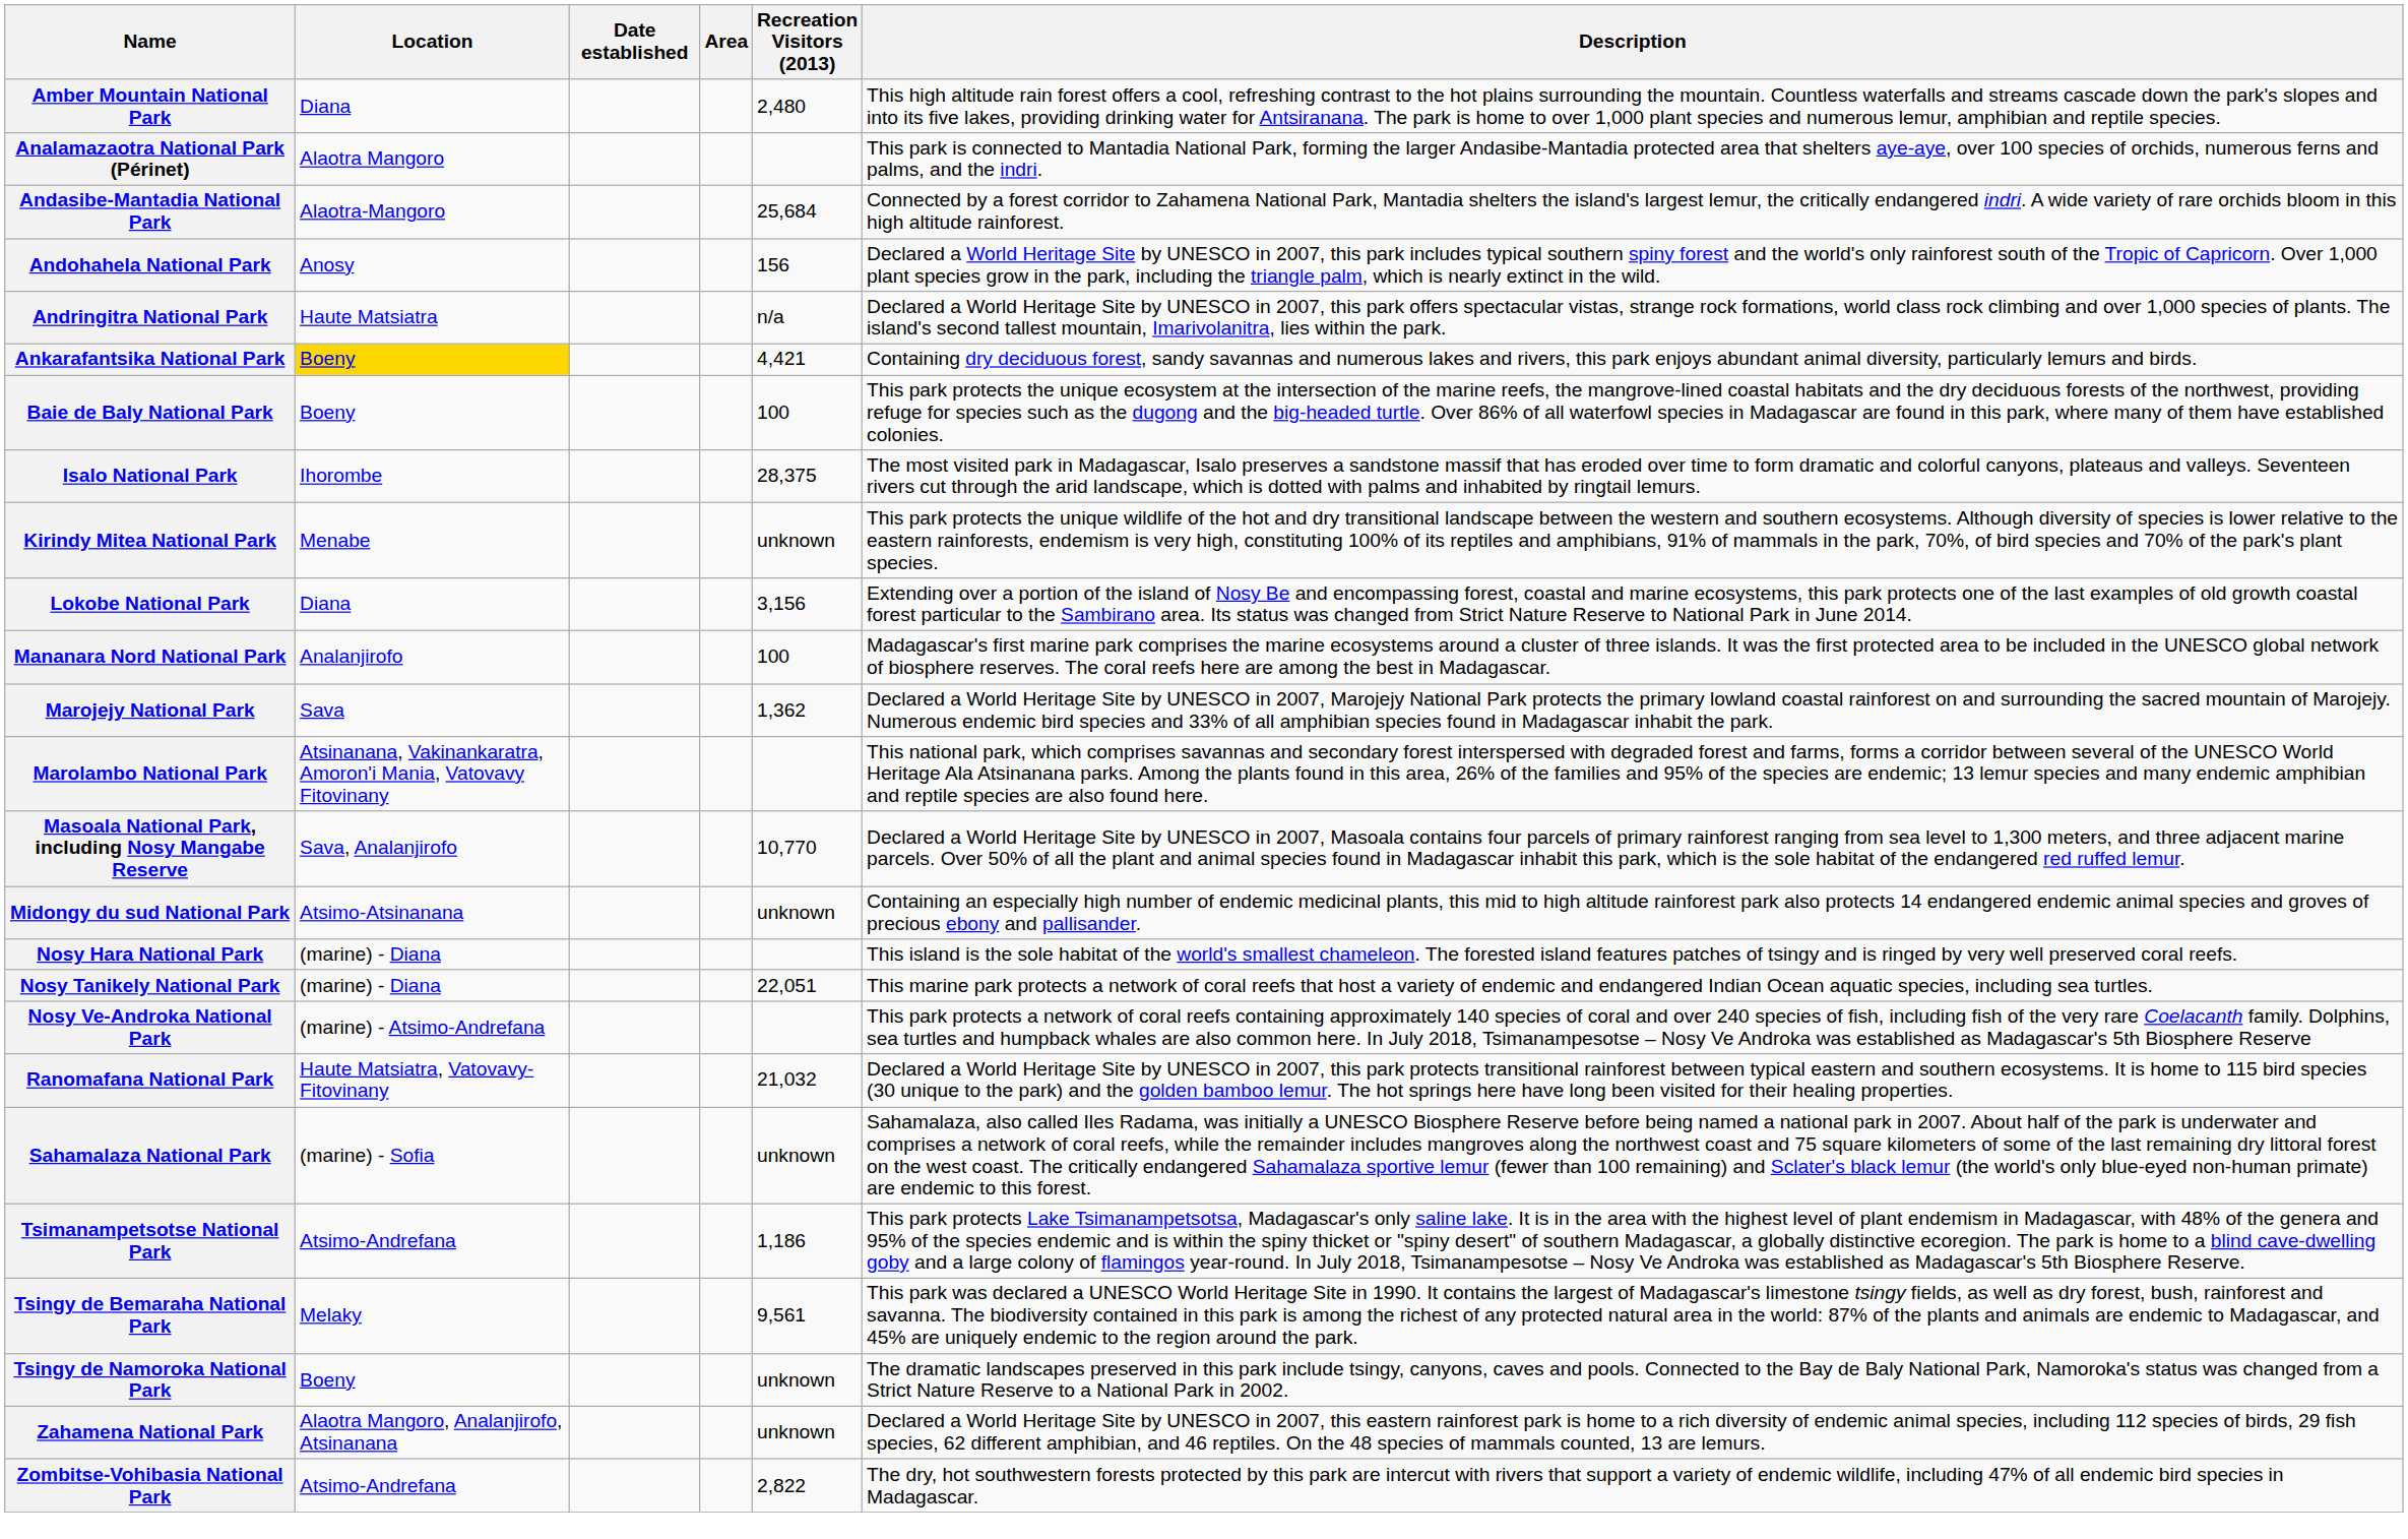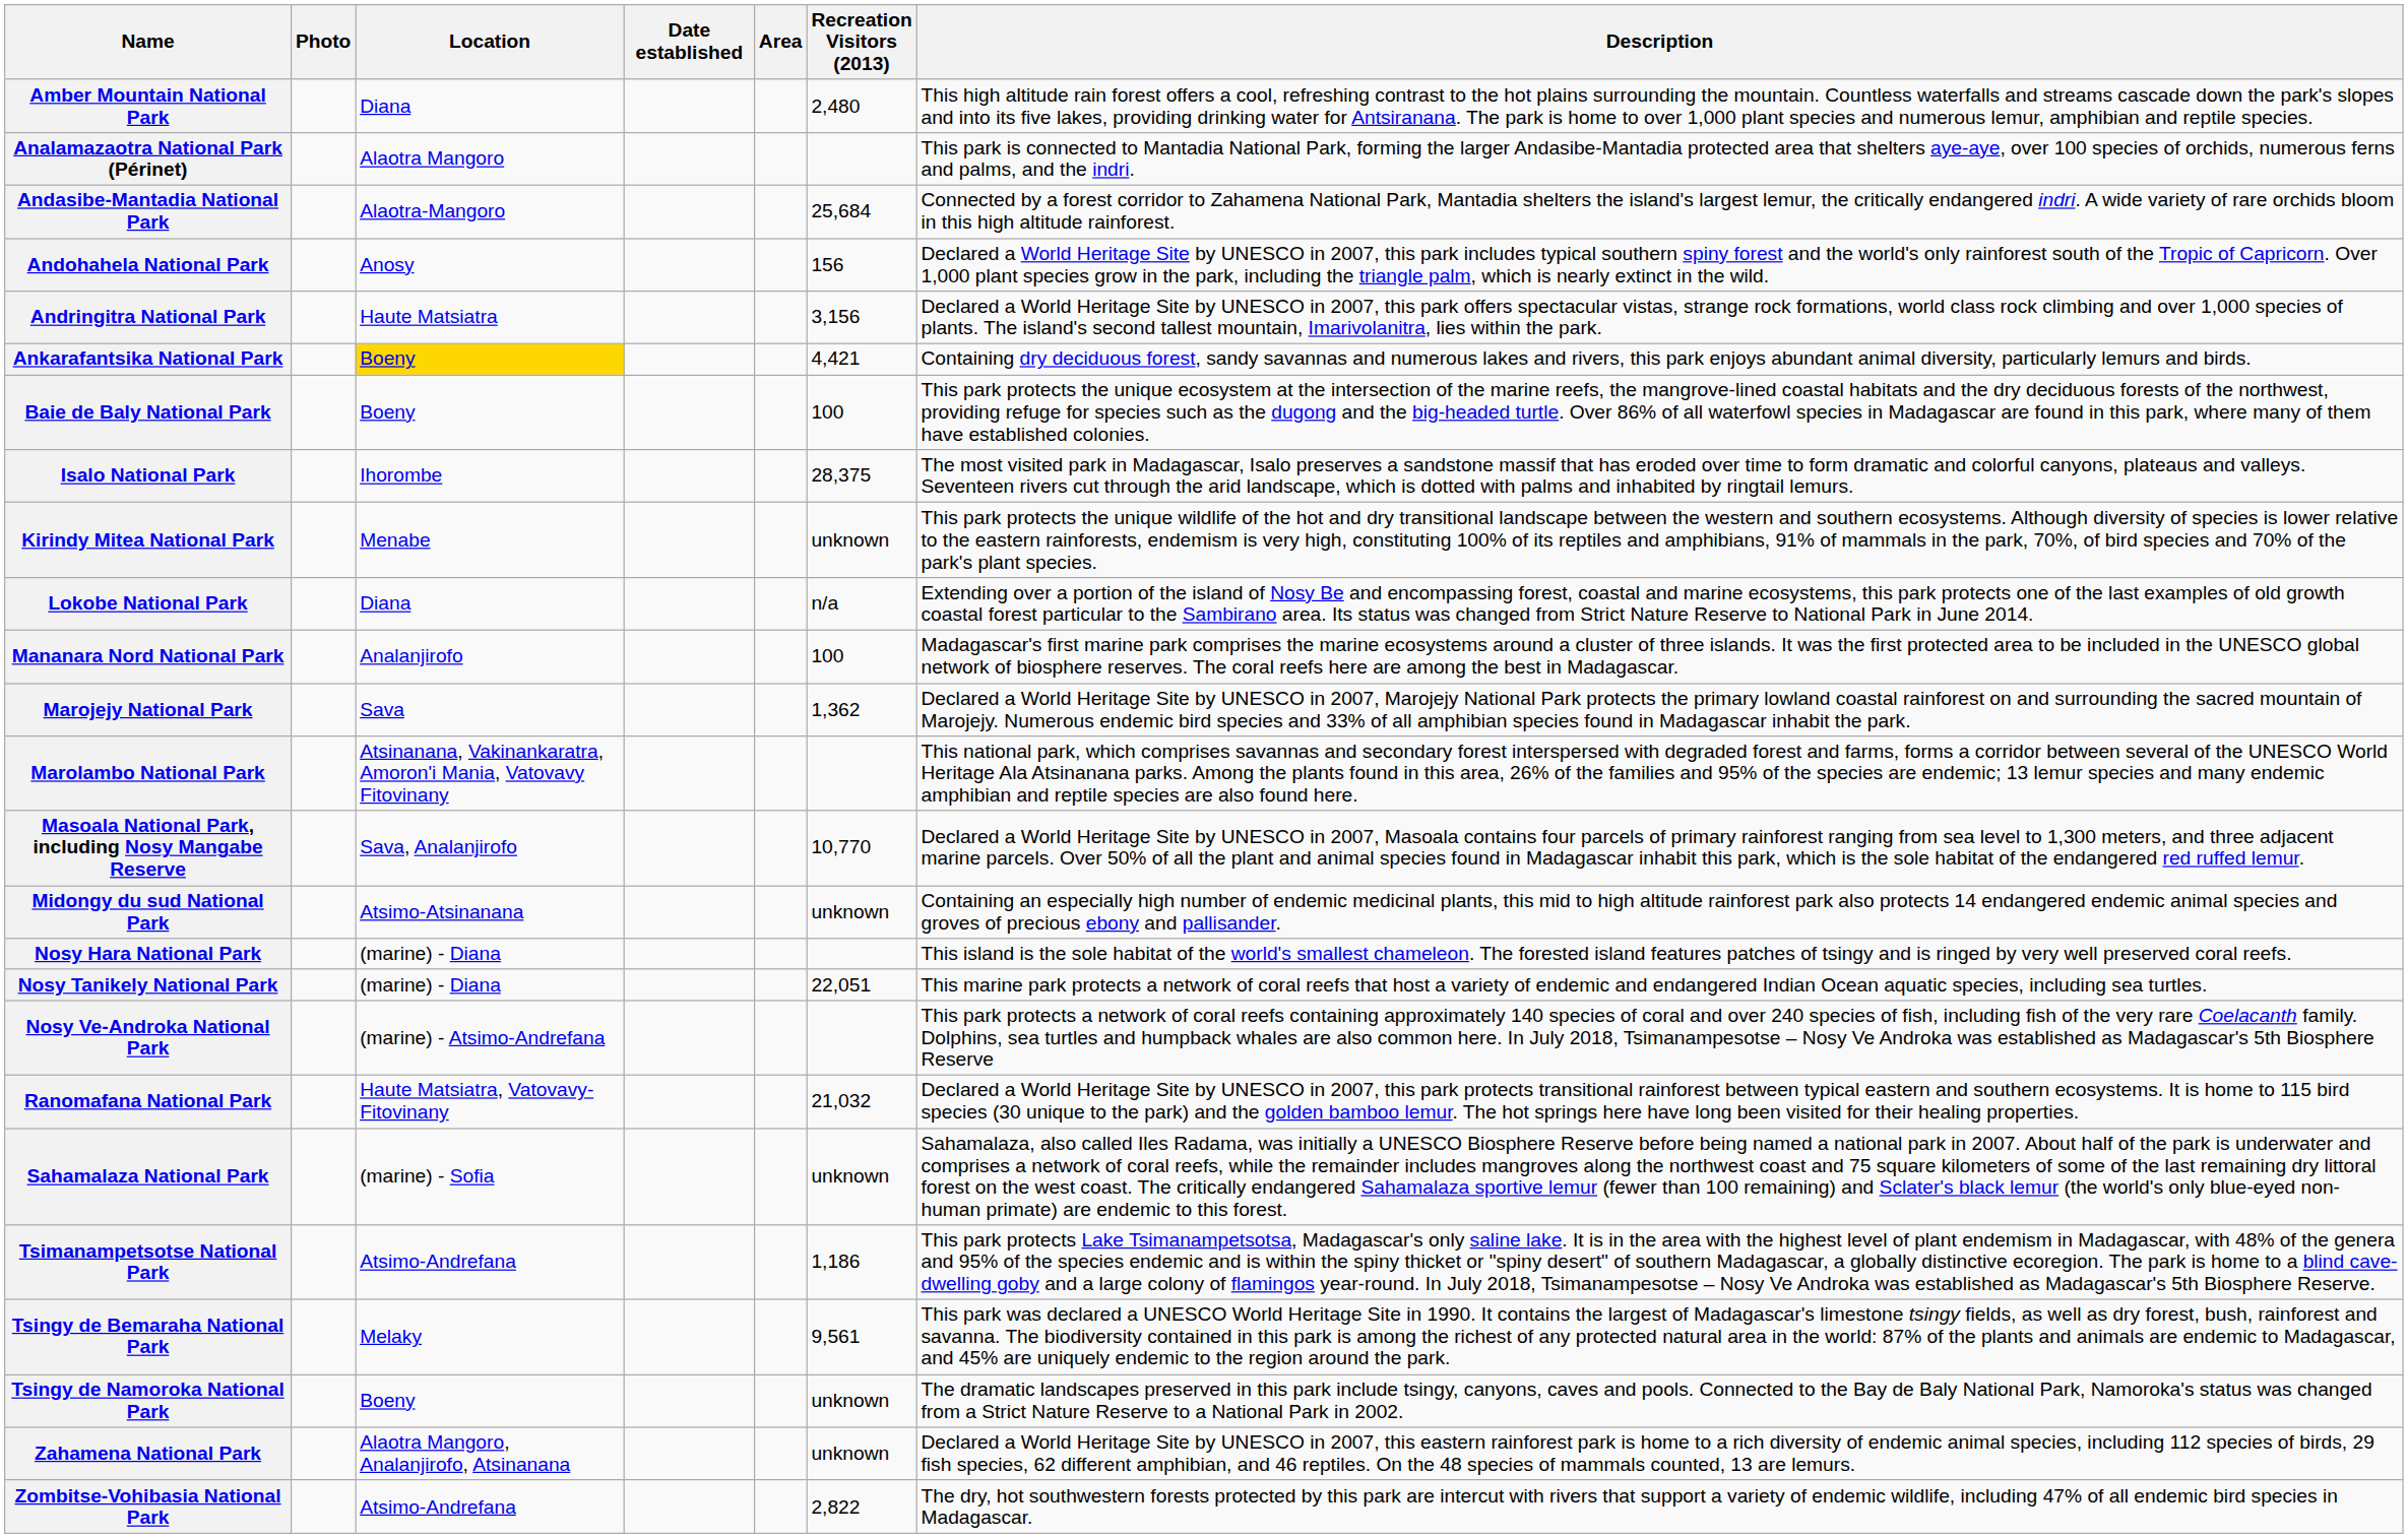+ column: Photo
Andringitra National Park | Recreation Visitors (2013): n/a -> 3,156
Lokobe National Park | Recreation Visitors (2013): 3,156 -> n/a
